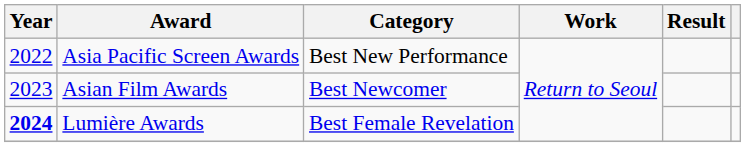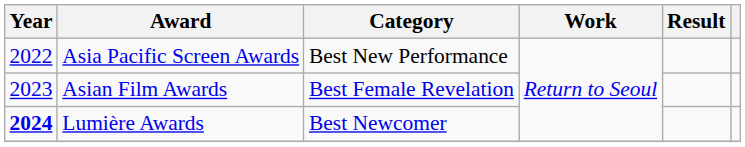Asian Film Awards | Category: Best Newcomer -> Best Female Revelation
Lumière Awards | Category: Best Female Revelation -> Best Newcomer
